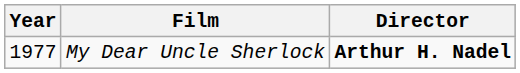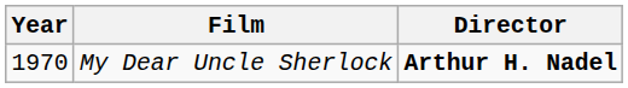My Dear Uncle Sherlock | Year: 1977 -> 1970
